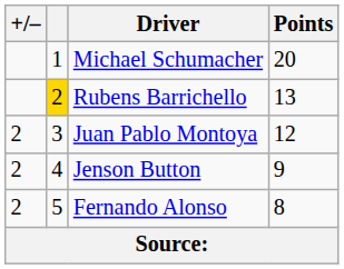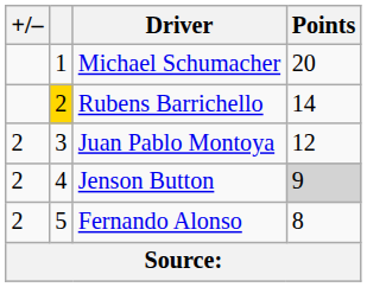Rubens Barrichello | Points: 13 -> 14
Jenson Button | Points: no background -> lightgrey background
